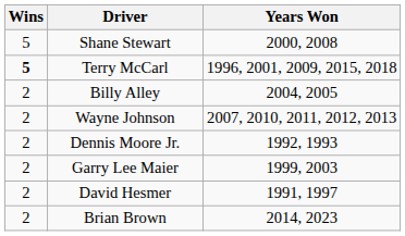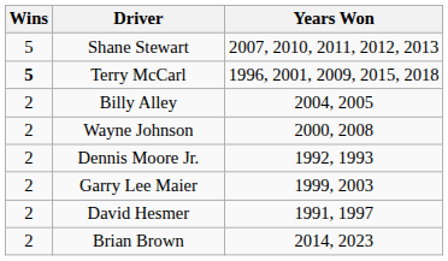Shane Stewart | Years Won: 2000, 2008 -> 2007, 2010, 2011, 2012, 2013
Wayne Johnson | Years Won: 2007, 2010, 2011, 2012, 2013 -> 2000, 2008
